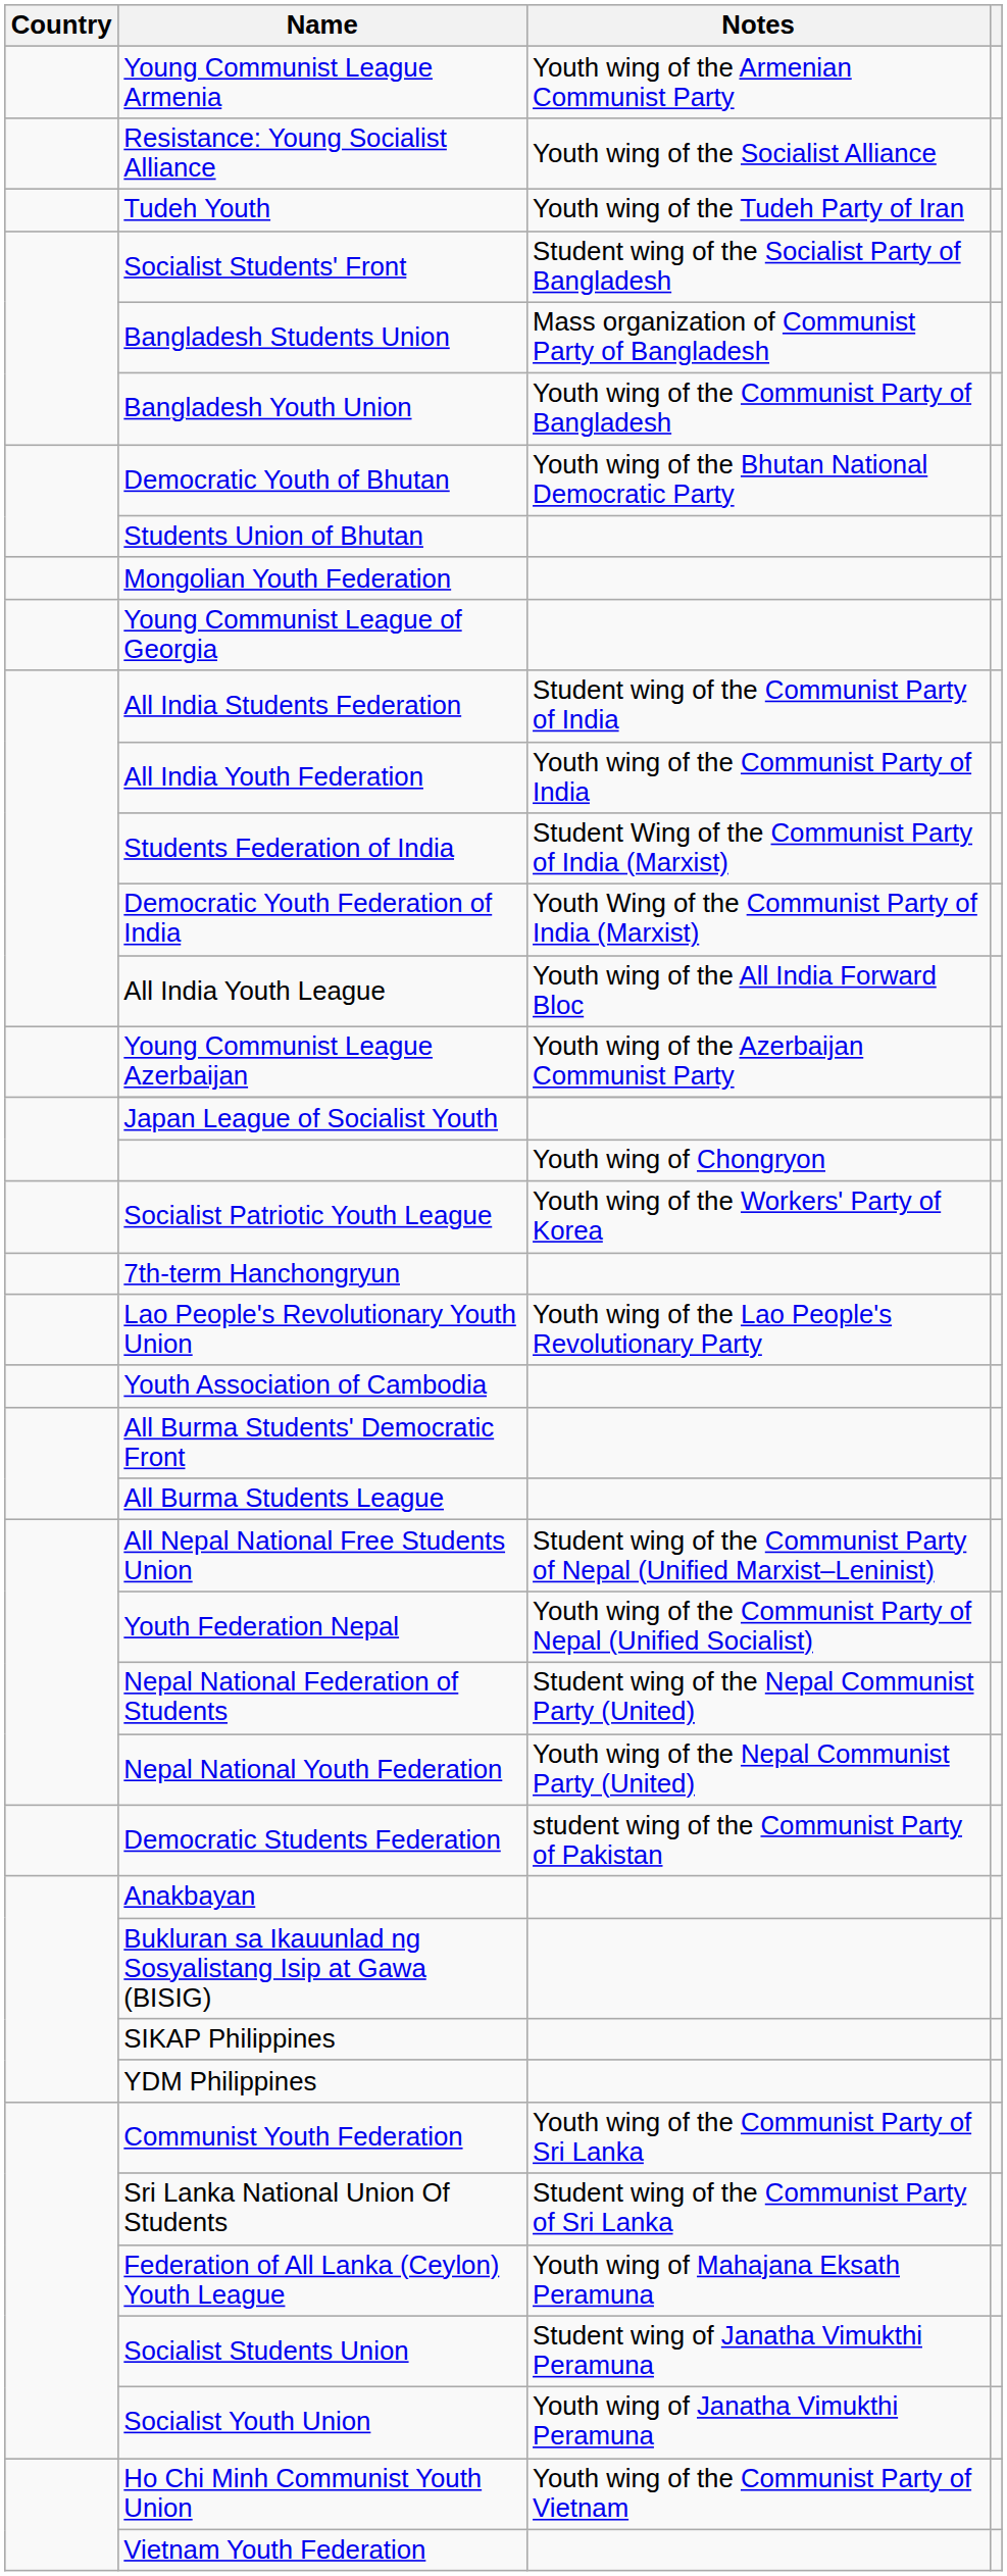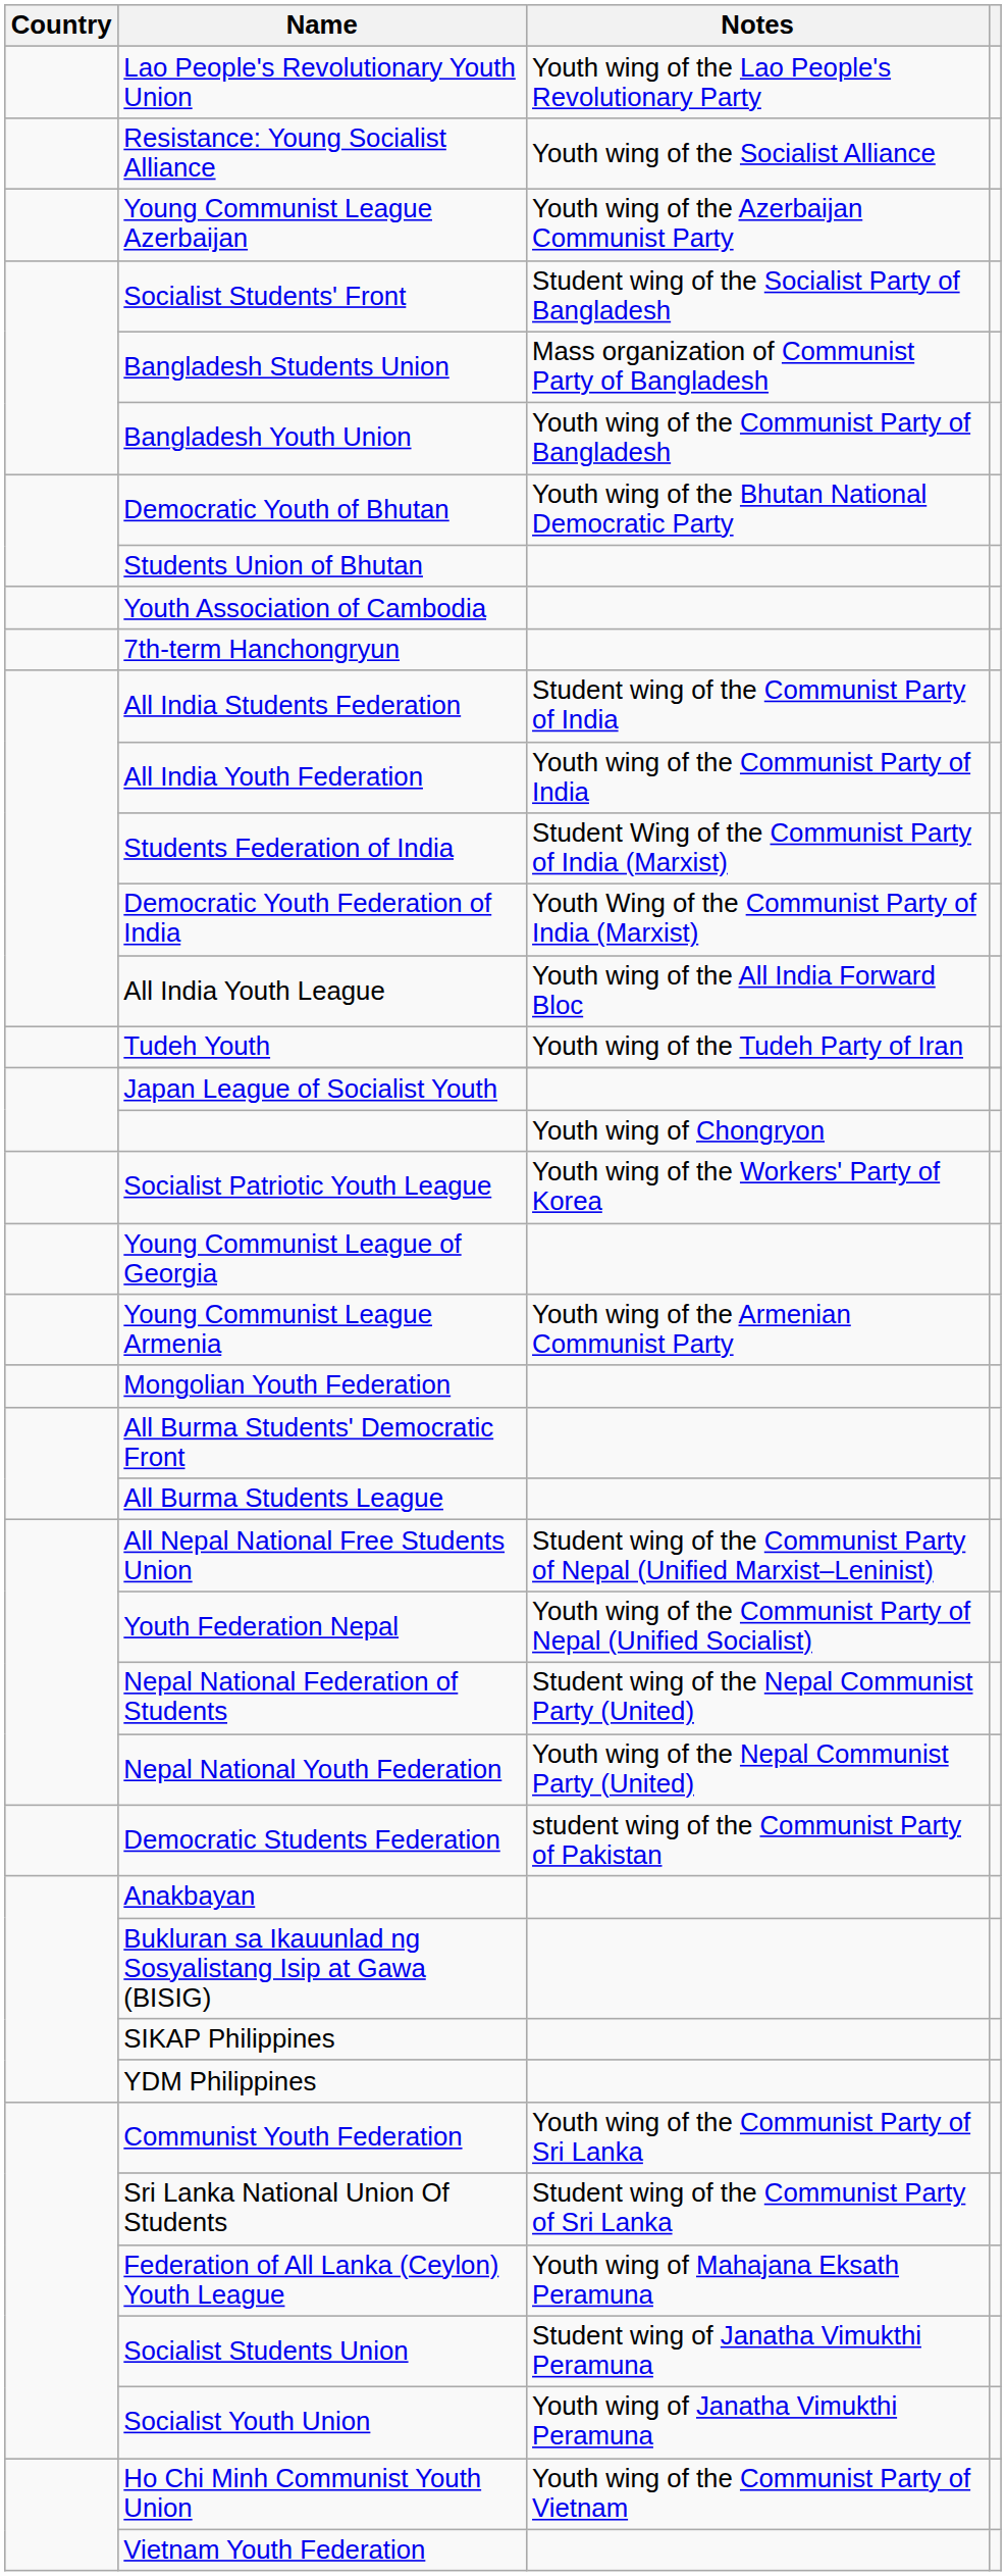rows swapped: Young Communist League Armenia <-> Lao People's Revolutionary Youth Union
rows swapped: Young Communist League Azerbaijan <-> Tudeh Youth
rows swapped: Youth Association of Cambodia <-> Mongolian Youth Federation
rows swapped: Young Communist League of Georgia <-> 7th-term Hanchongryun
